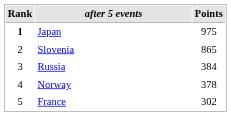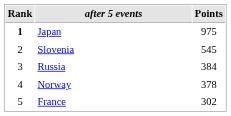Slovenia | Points: 865 -> 545
